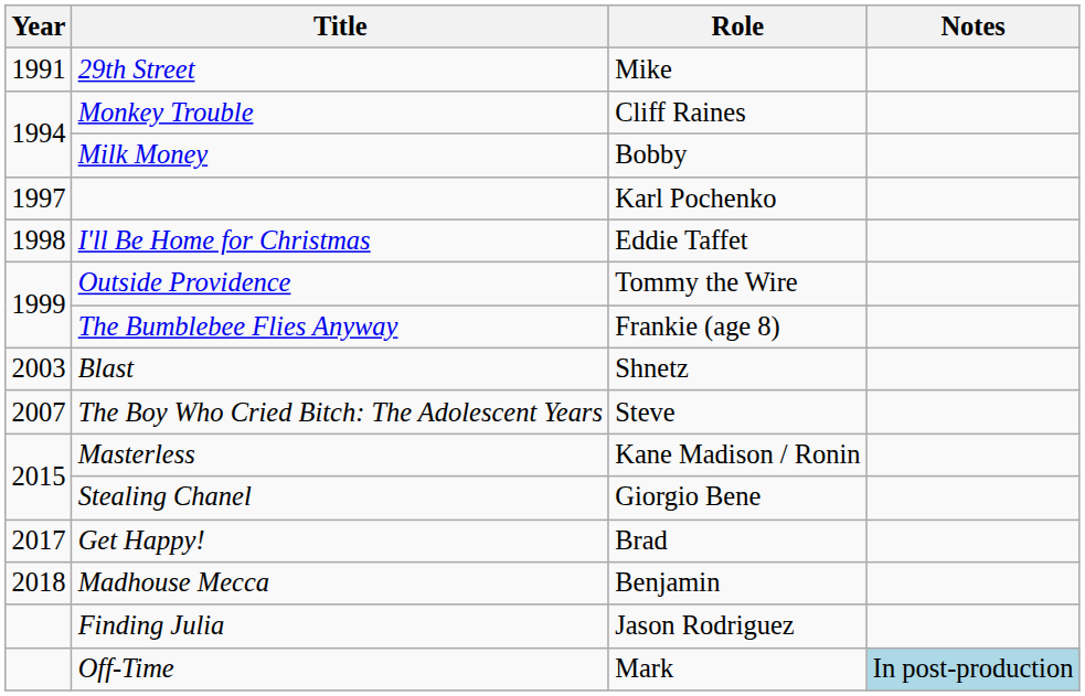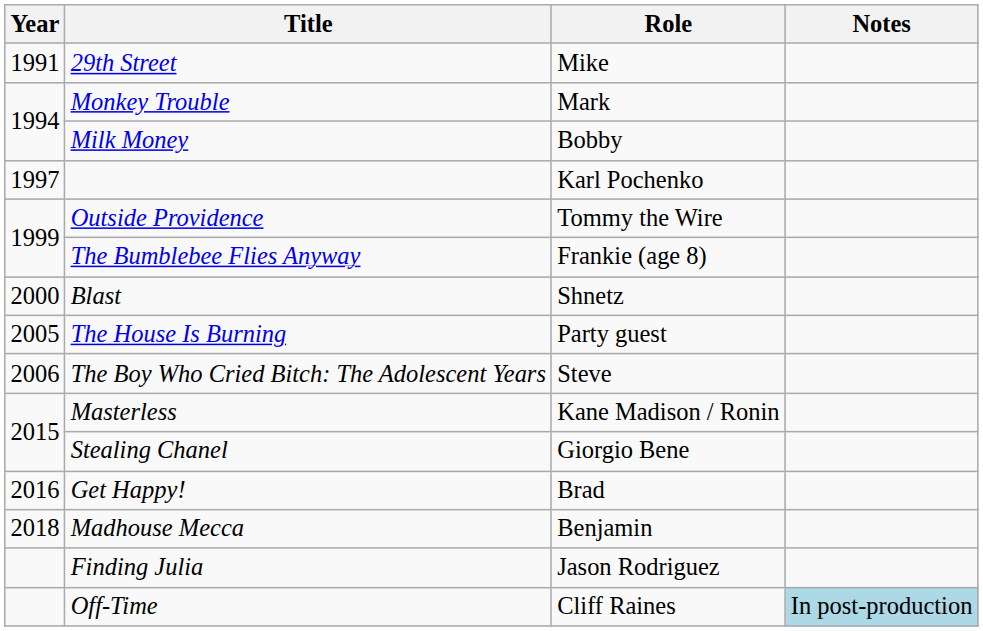Monkey Trouble | Role: Cliff Raines -> Mark
- row: 1998 | I'll Be Home for Christmas | Eddie Taffet
Blast | Year: 2003 -> 2000
+ row: 2005 | The House Is Burning | Party guest
The Boy Who Cried Bitch: The Adolescent Years | Year: 2007 -> 2006
Get Happy! | Year: 2017 -> 2016
Off-Time | Role: Mark -> Cliff Raines
